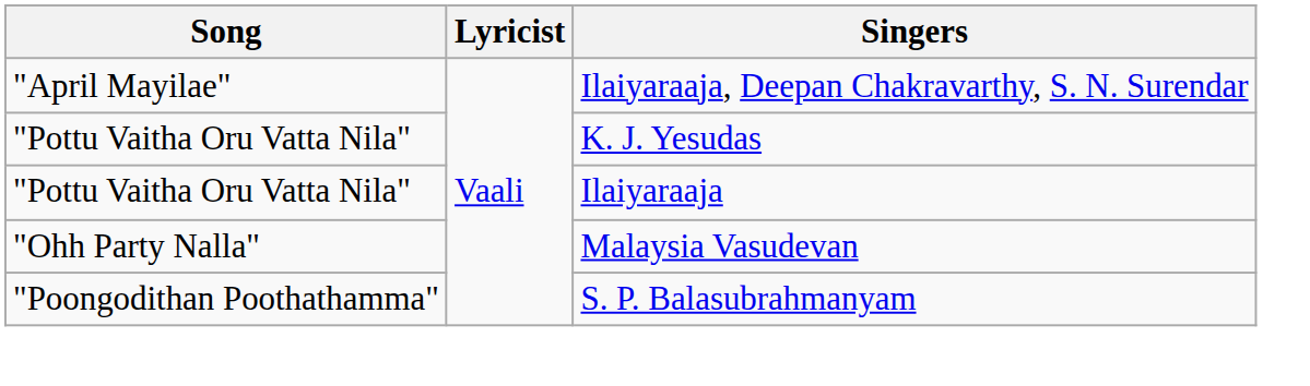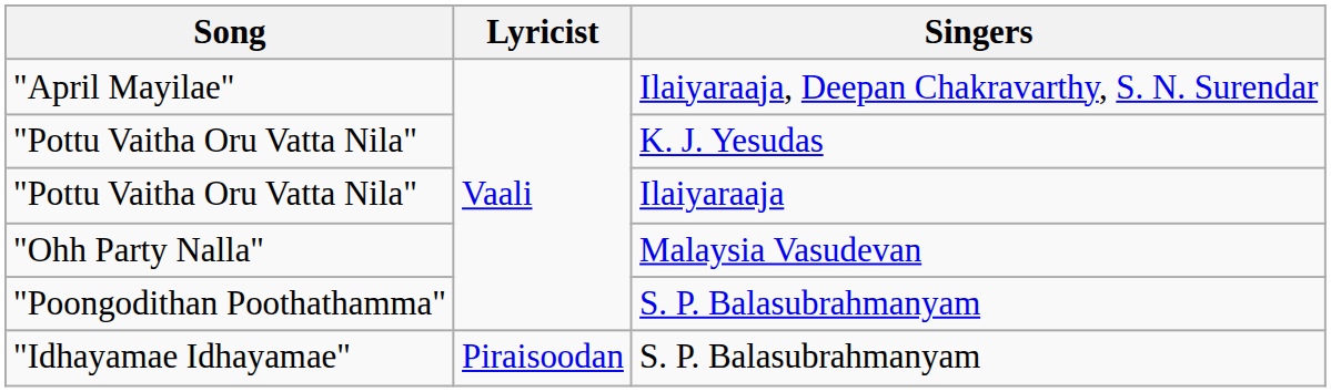+ row: "Idhayamae Idhayamae" | Piraisoodan | S. P. Balasubrahmanyam
